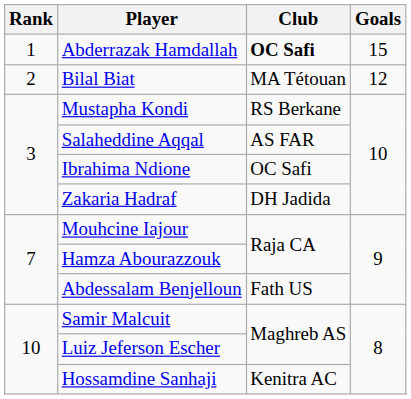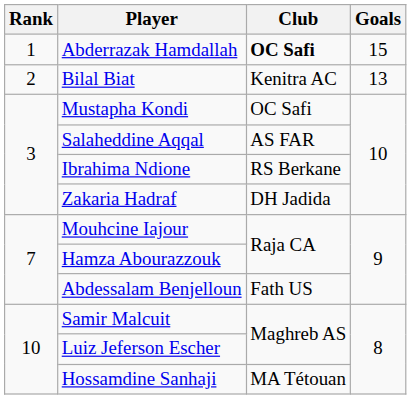Bilal Biat | Club: MA Tétouan -> Kenitra AC
Bilal Biat | Goals: 12 -> 13
Mustapha Kondi | Club: RS Berkane -> OC Safi
Ibrahima Ndione | Club: OC Safi -> RS Berkane
Hossamdine Sanhaji | Club: Kenitra AC -> MA Tétouan
